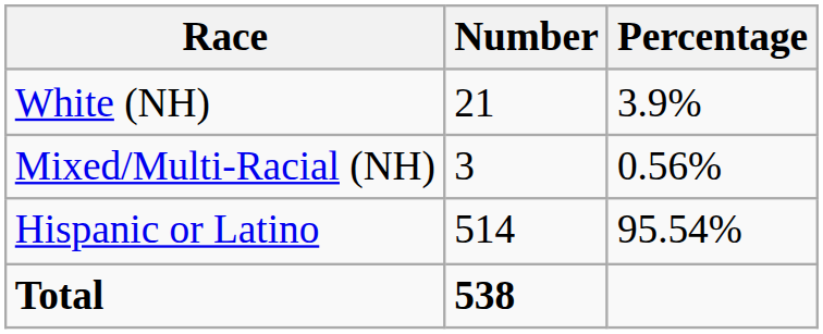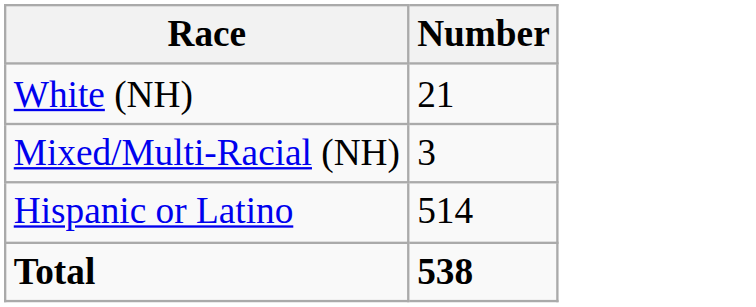- column: Percentage | 3.9% | 0.56% | 95.54%
